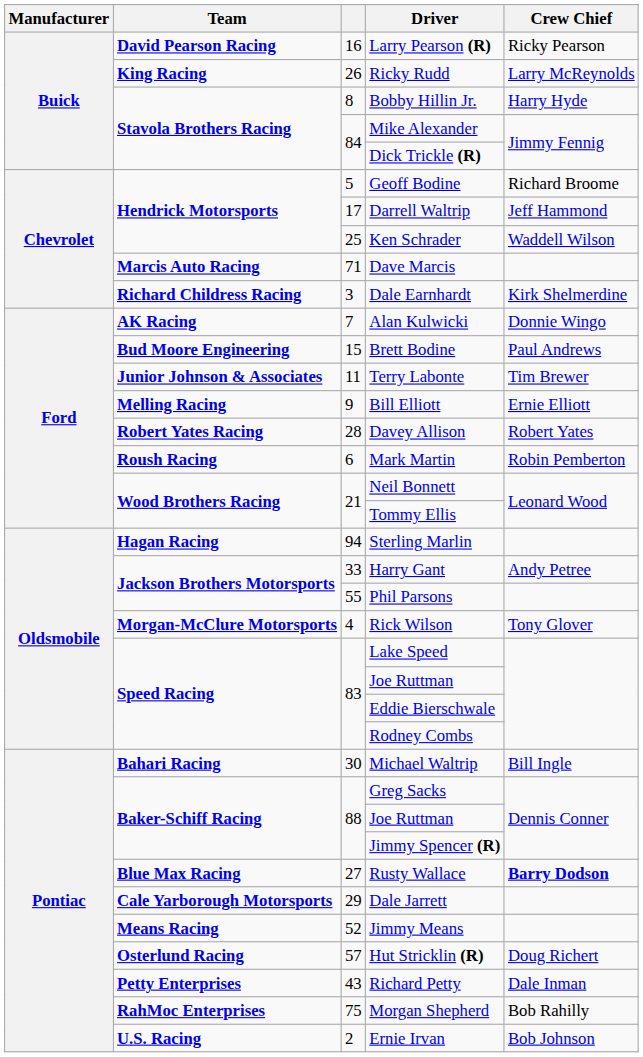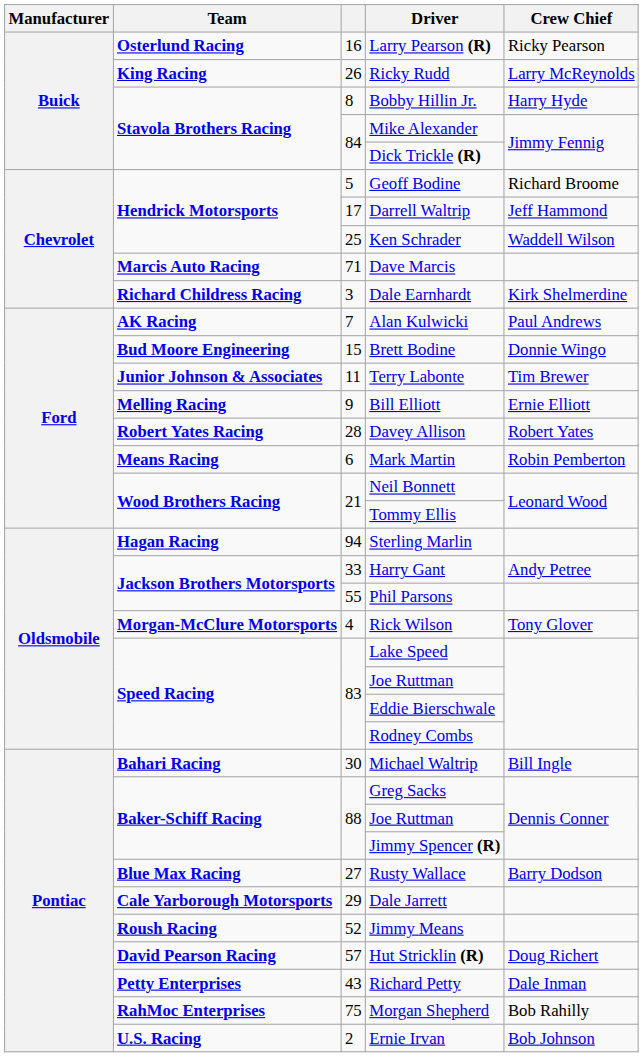Larry Pearson (R) | Team: David Pearson Racing -> Osterlund Racing
Alan Kulwicki | Crew Chief: Donnie Wingo -> Paul Andrews
Brett Bodine | Crew Chief: Paul Andrews -> Donnie Wingo
Mark Martin | Team: Roush Racing -> Means Racing
Rusty Wallace | Crew Chief: bold -> normal
Jimmy Means | Team: Means Racing -> Roush Racing
Hut Stricklin (R) | Team: Osterlund Racing -> David Pearson Racing
